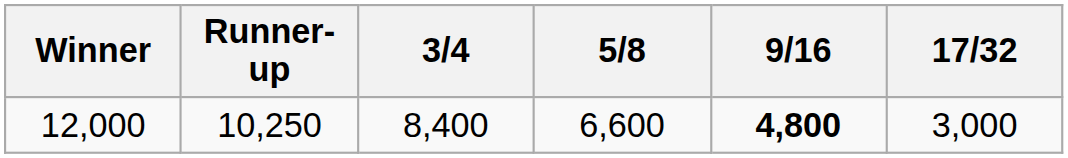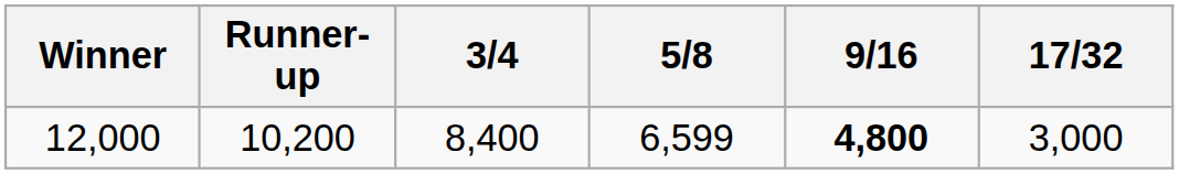12,000 | Runner-up: 10,250 -> 10,200
12,000 | 5/8: 6,600 -> 6,599
